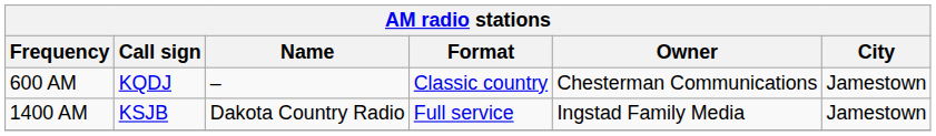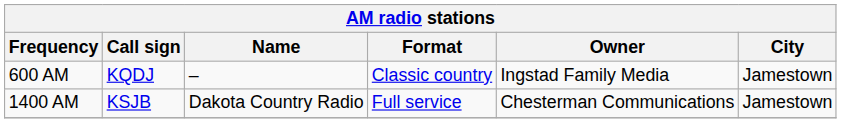600 AM | Owner: Chesterman Communications -> Ingstad Family Media
1400 AM | Owner: Ingstad Family Media -> Chesterman Communications
